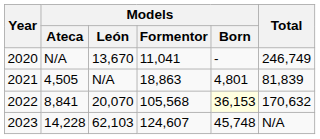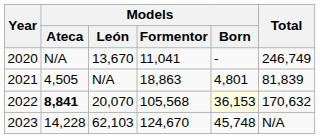2022 | Models / Ateca: normal -> bold
2023 | Models / Formentor: 124,607 -> 124,670
